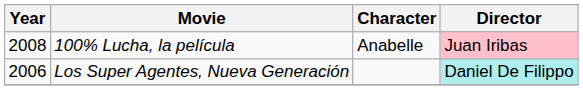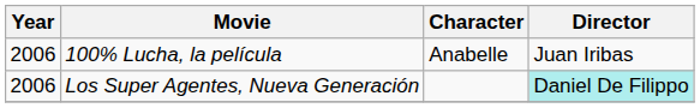100% Lucha, la película | Year: 2008 -> 2006
100% Lucha, la película | Director: pink background -> no background
